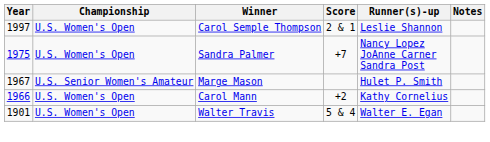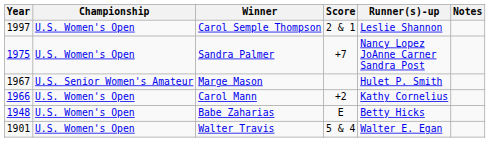+ row: 1948 | U.S. Women's Open | Babe Zaharias | E | Betty Hicks
